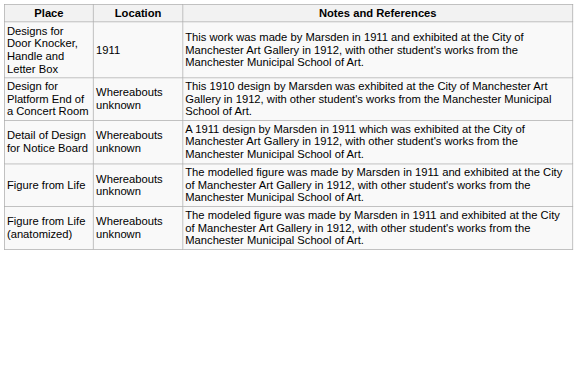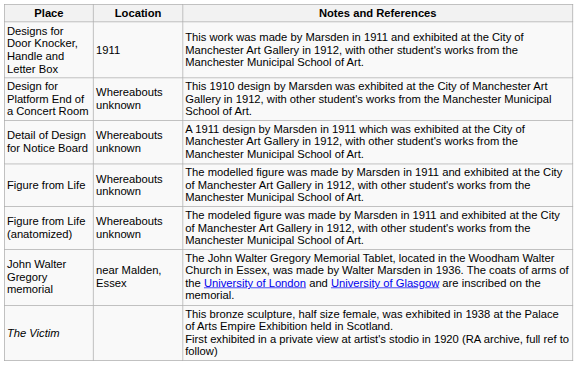+ row: John Walter Gregory memorial | near Malden, Essex | The John Walter Gregory Memorial Tablet, located in the Woodham Walter Church in Essex, was made by Walter Marsden in 1936. The coats of arms of the University of London and University of Glasgow are inscribed on the memorial.
+ row: The Victim | This bronze sculpture, half size female, was exhibited in 1938 at the Palace of Arts Empire Exhibition held in Scotland. First exhibited in a private view at artist's stodio in 1920 (RA archive, full ref to follow)
